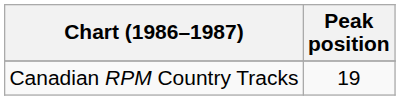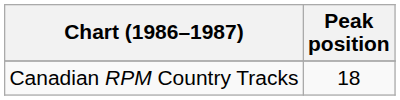Canadian RPM Country Tracks | Peak position: 19 -> 18
